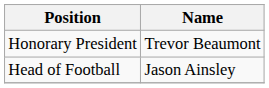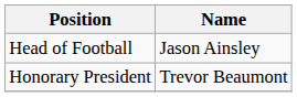rows swapped: Honorary President <-> Head of Football
